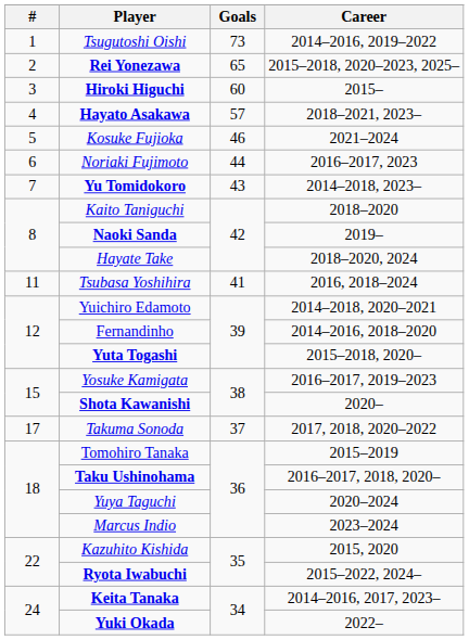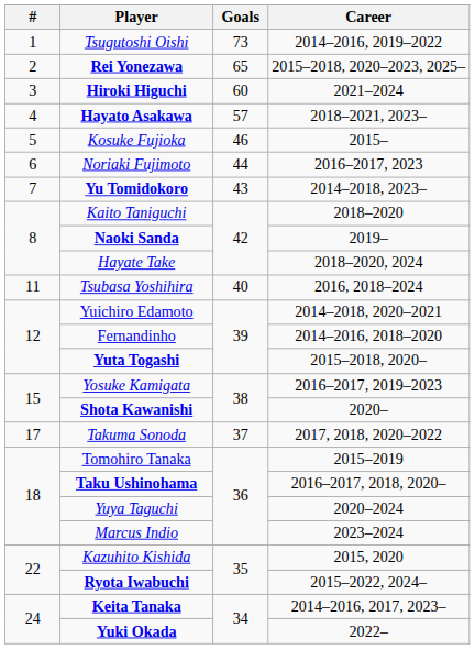Hiroki Higuchi | Career: 2015– -> 2021–2024
Kosuke Fujioka | Career: 2021–2024 -> 2015–
Tsubasa Yoshihira | Goals: 41 -> 40
